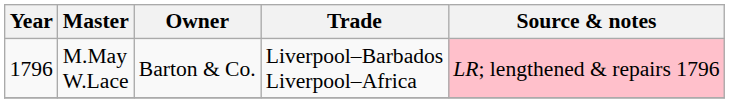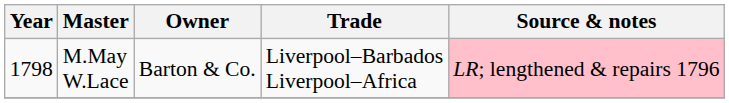M.May W.Lace | Year: 1796 -> 1798
